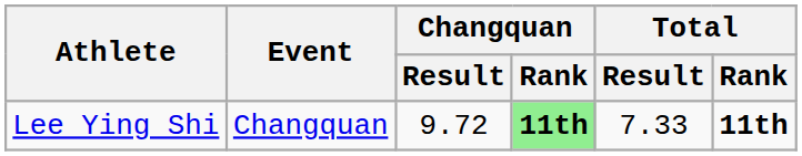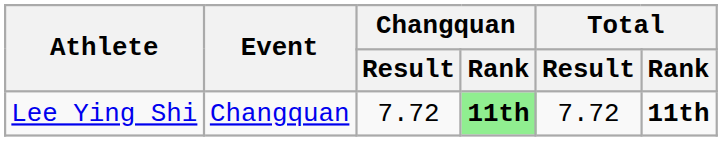Lee Ying Shi | Changquan / Result: 9.72 -> 7.72
Lee Ying Shi | Total / Result: 7.33 -> 7.72
